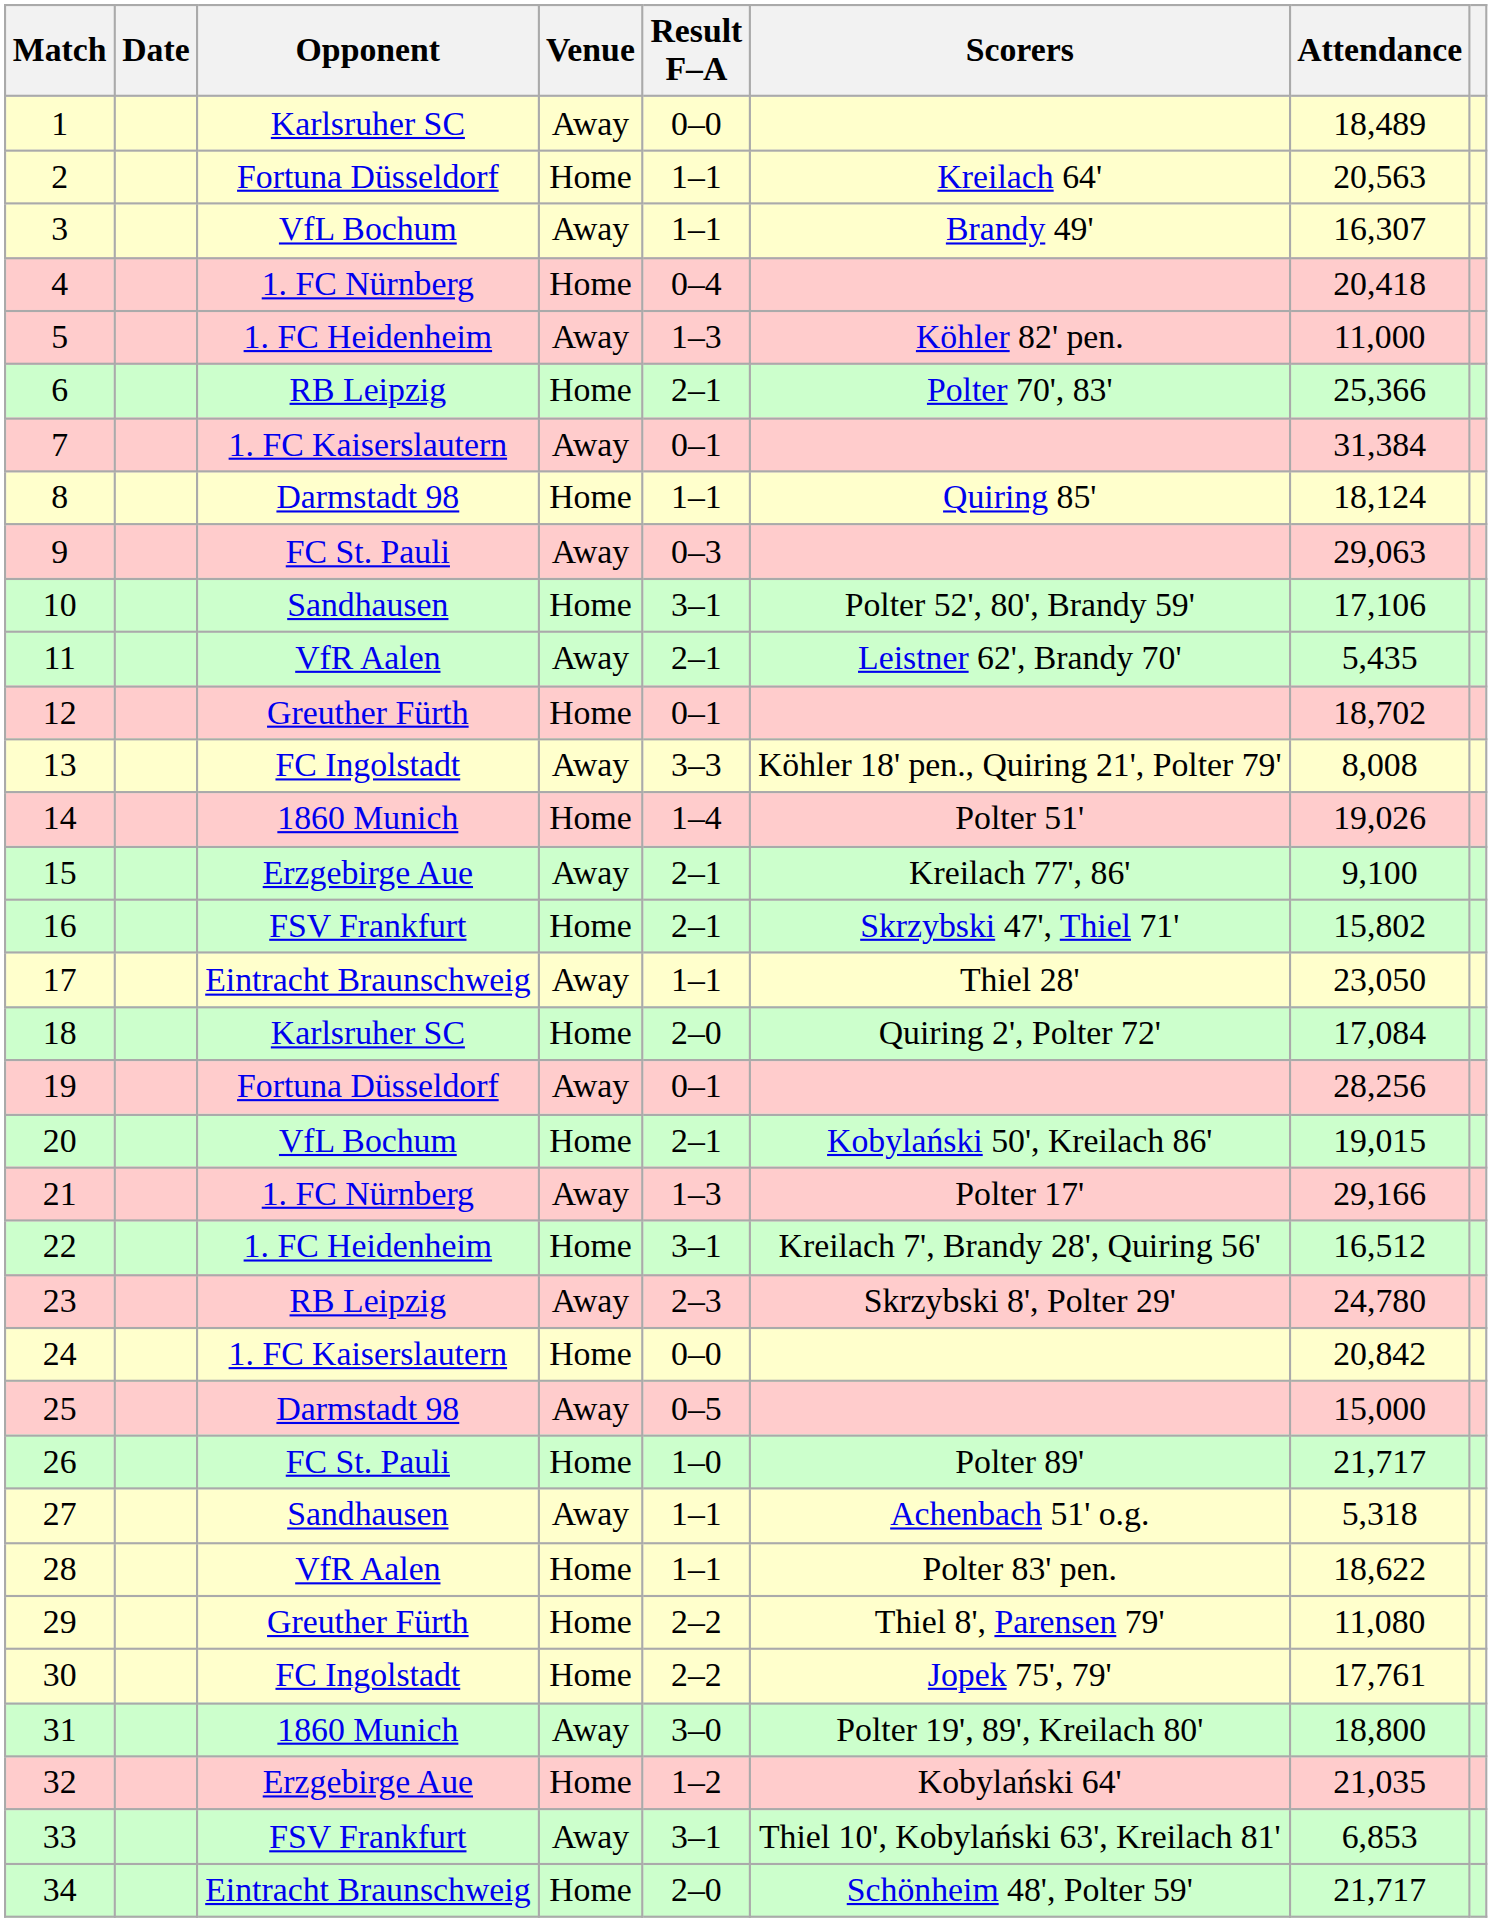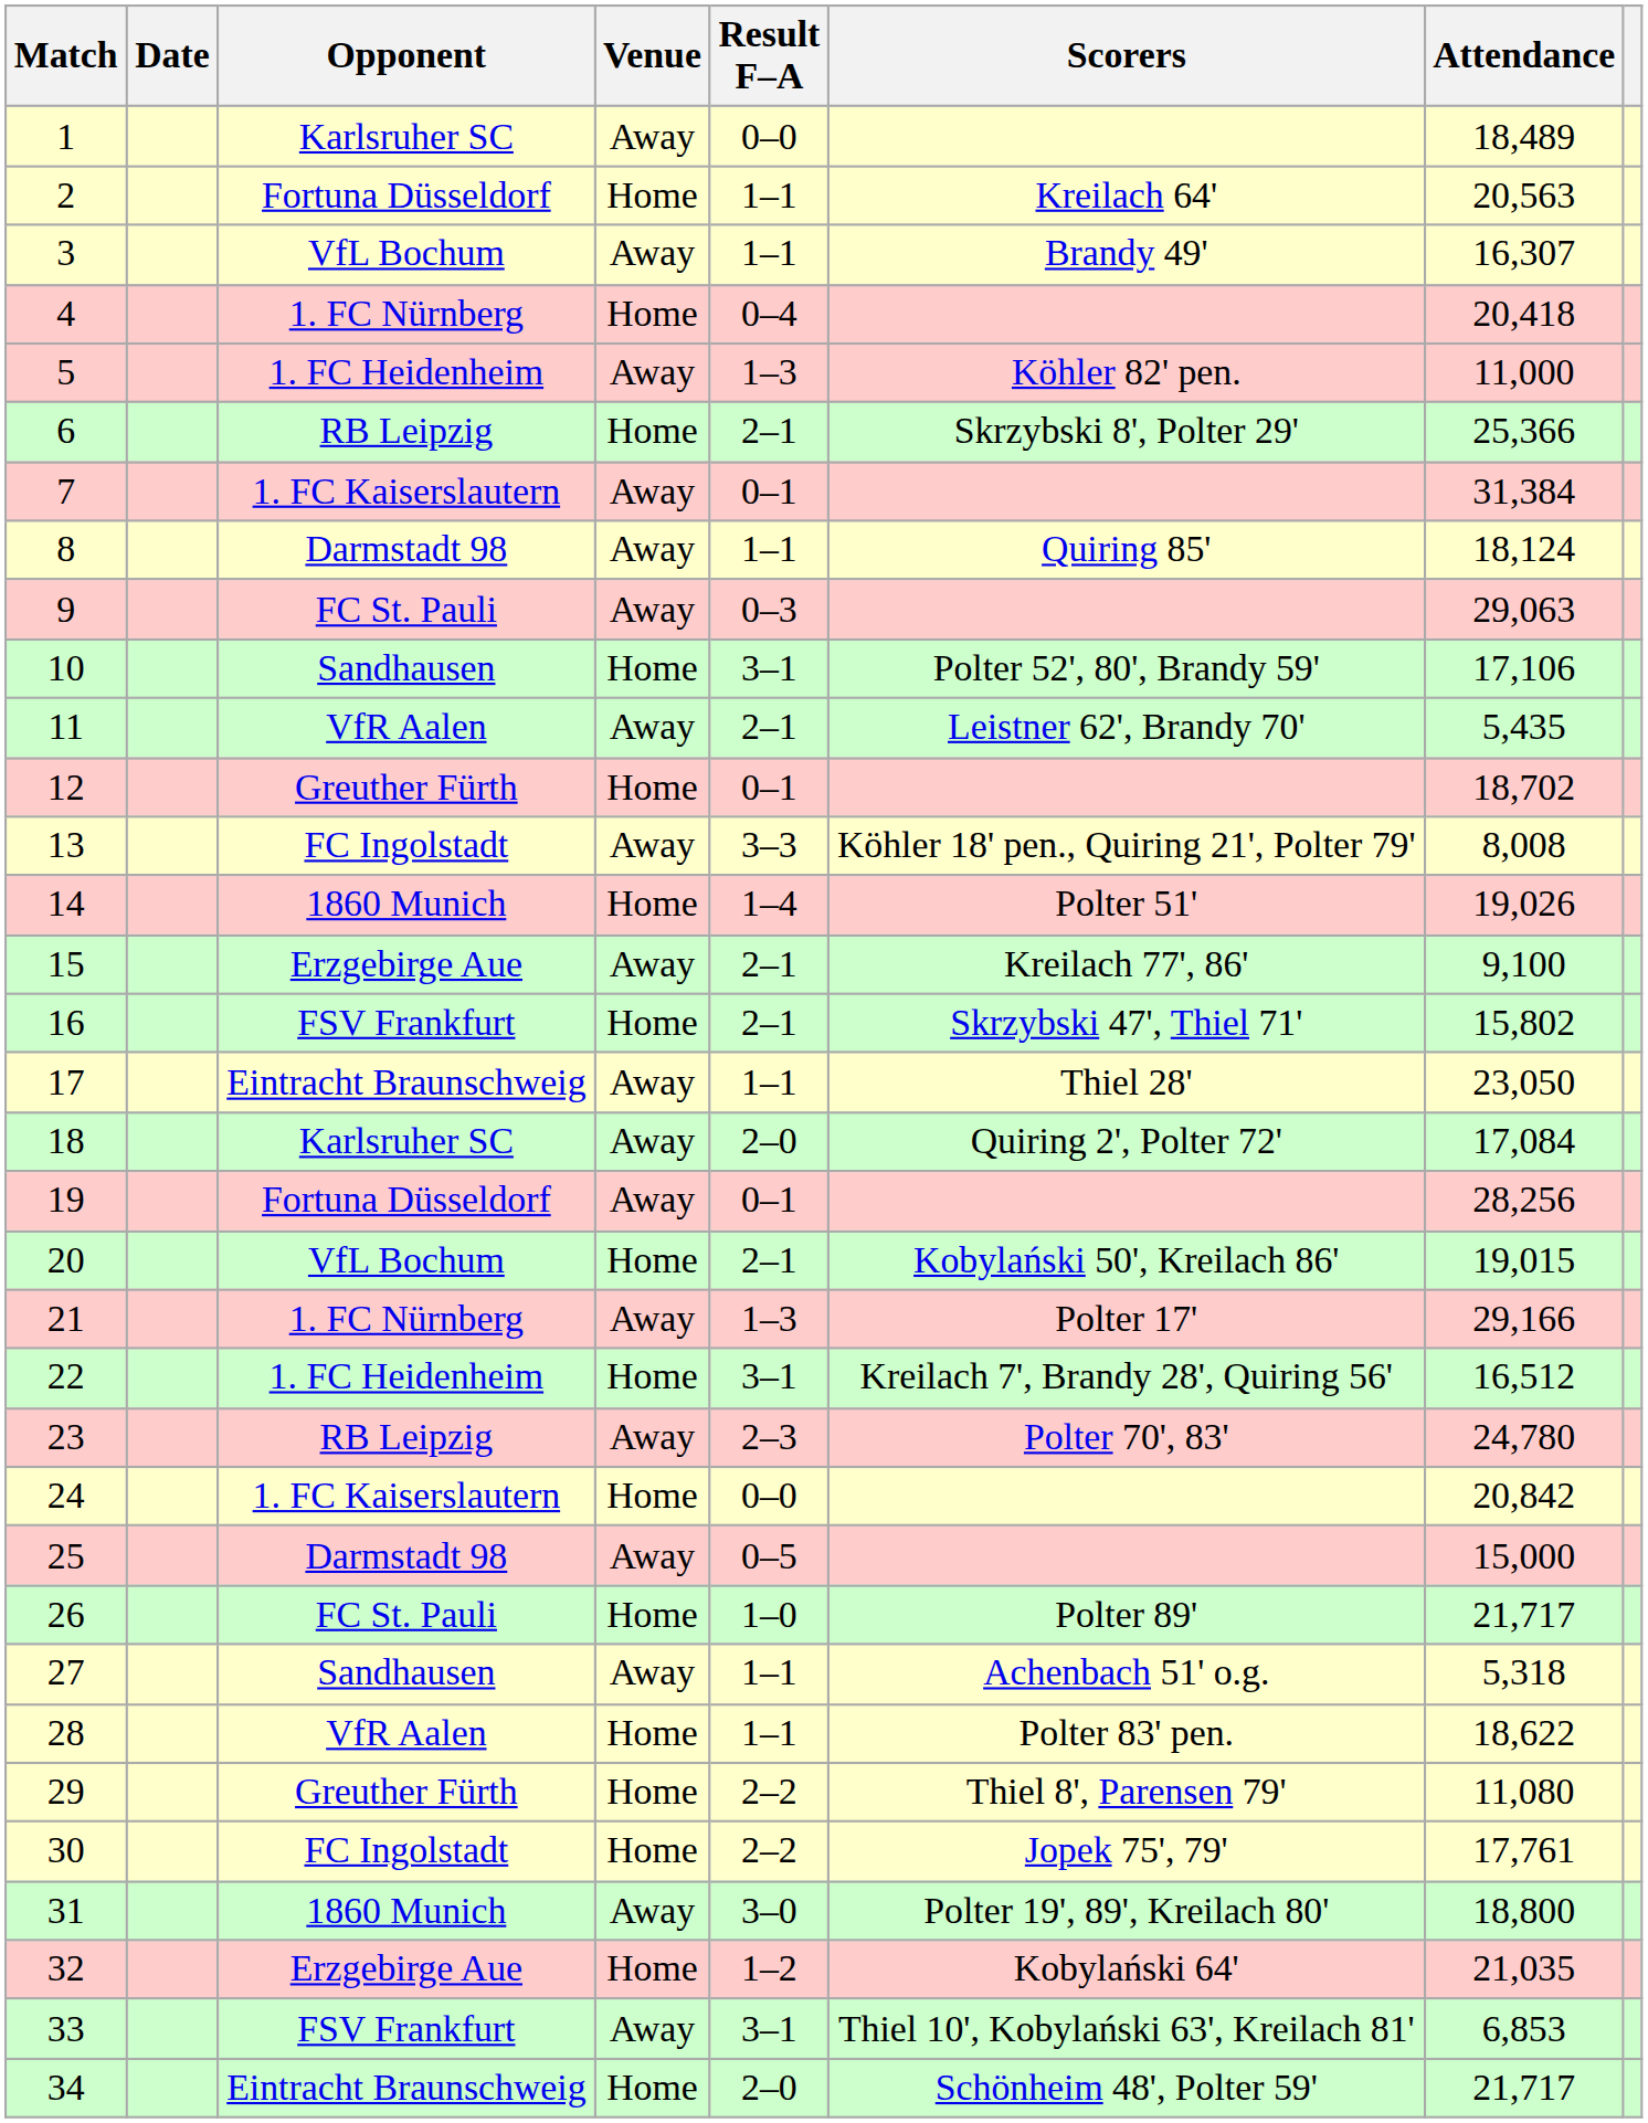6 | Scorers: Polter 70', 83' -> Skrzybski 8', Polter 29'
8 | Venue: Home -> Away
18 | Venue: Home -> Away
23 | Scorers: Skrzybski 8', Polter 29' -> Polter 70', 83'
